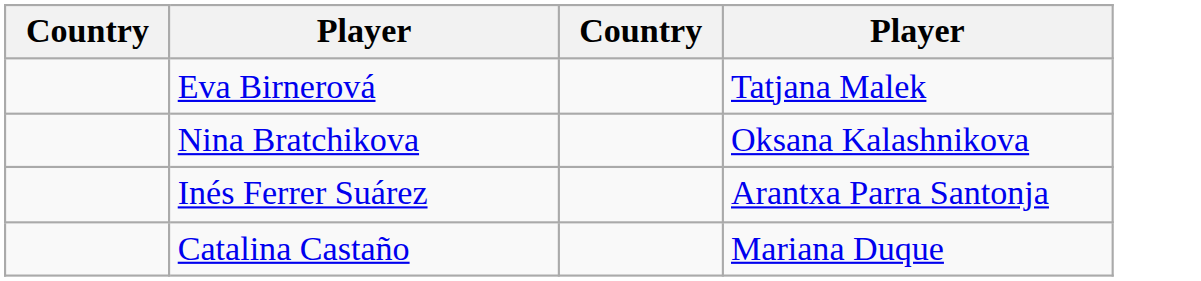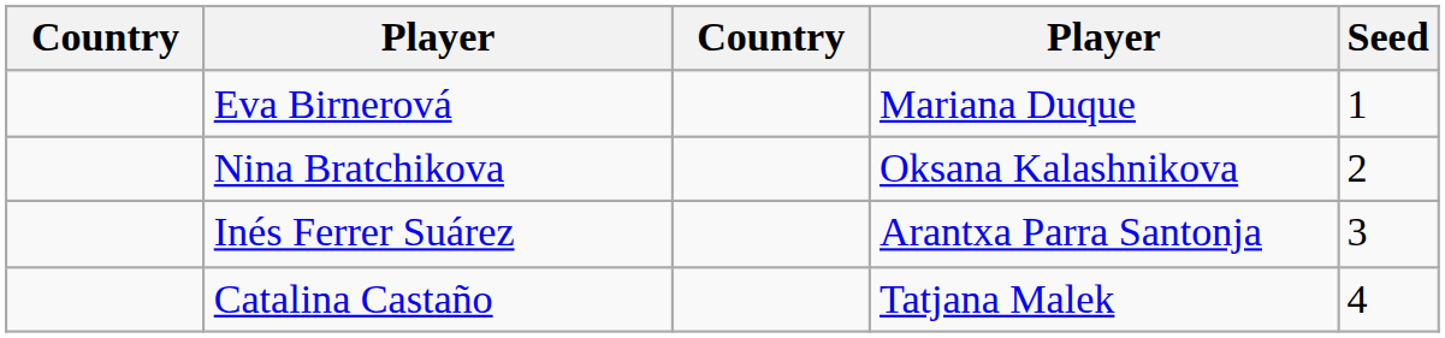+ column: Seed | 1 | 2 | 3 | 4
Eva Birnerová | column 4: Tatjana Malek -> Mariana Duque
Catalina Castaño | column 4: Mariana Duque -> Tatjana Malek
